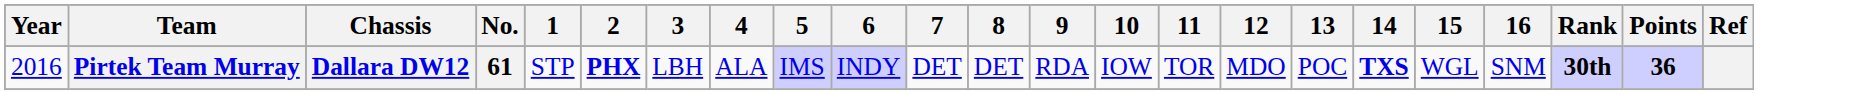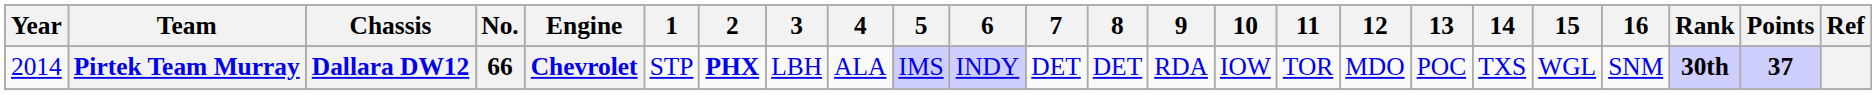+ column: Engine | Chevrolet
Pirtek Team Murray | Year: 2016 -> 2014
Pirtek Team Murray | No.: 61 -> 66
Pirtek Team Murray | 14: bold -> normal
Pirtek Team Murray | Points: 36 -> 37
